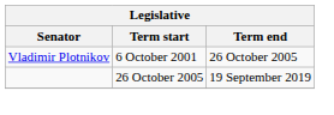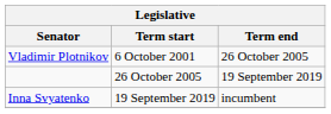+ row: Inna Svyatenko | 19 September 2019 | incumbent
